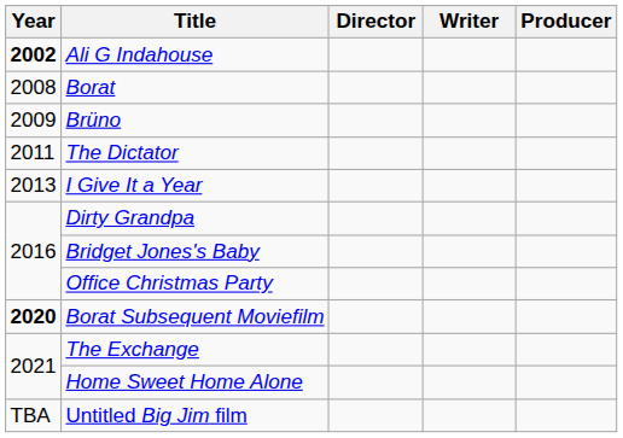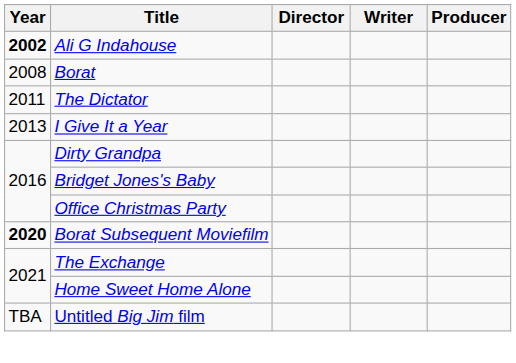- row: 2009 | Brüno
